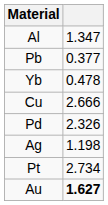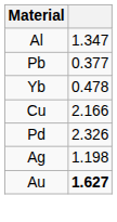Cu | column 2: 2.666 -> 2.166
- row: Pt | 2.734
